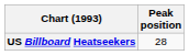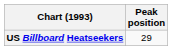US Billboard Heatseekers | Peak position: 28 -> 29
